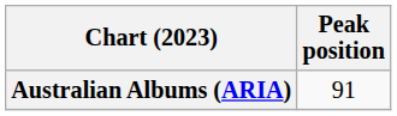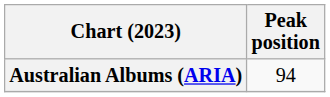Australian Albums (ARIA) | Peak position: 91 -> 94
